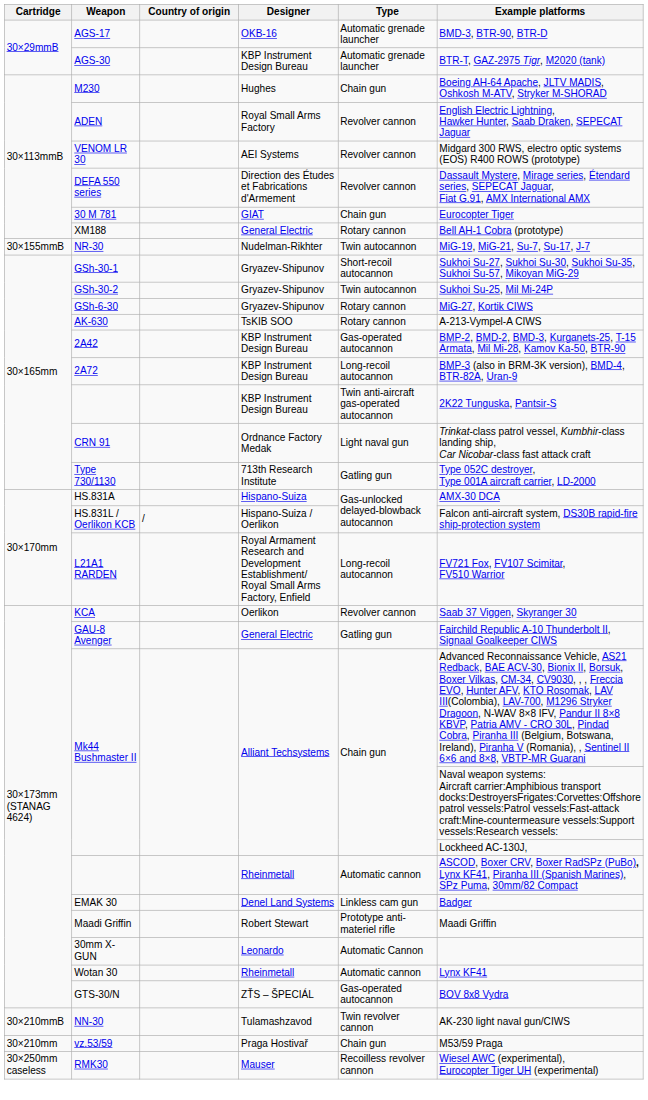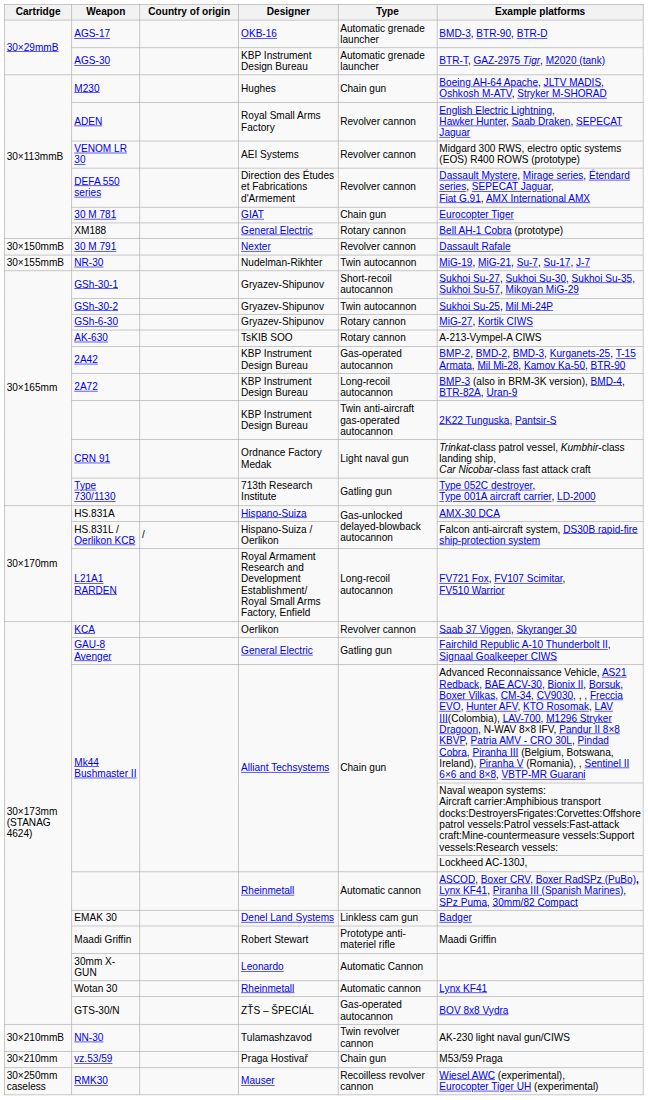+ row: 30×150mmB | 30 M 791 | Nexter | Revolver cannon | Dassault Rafale
